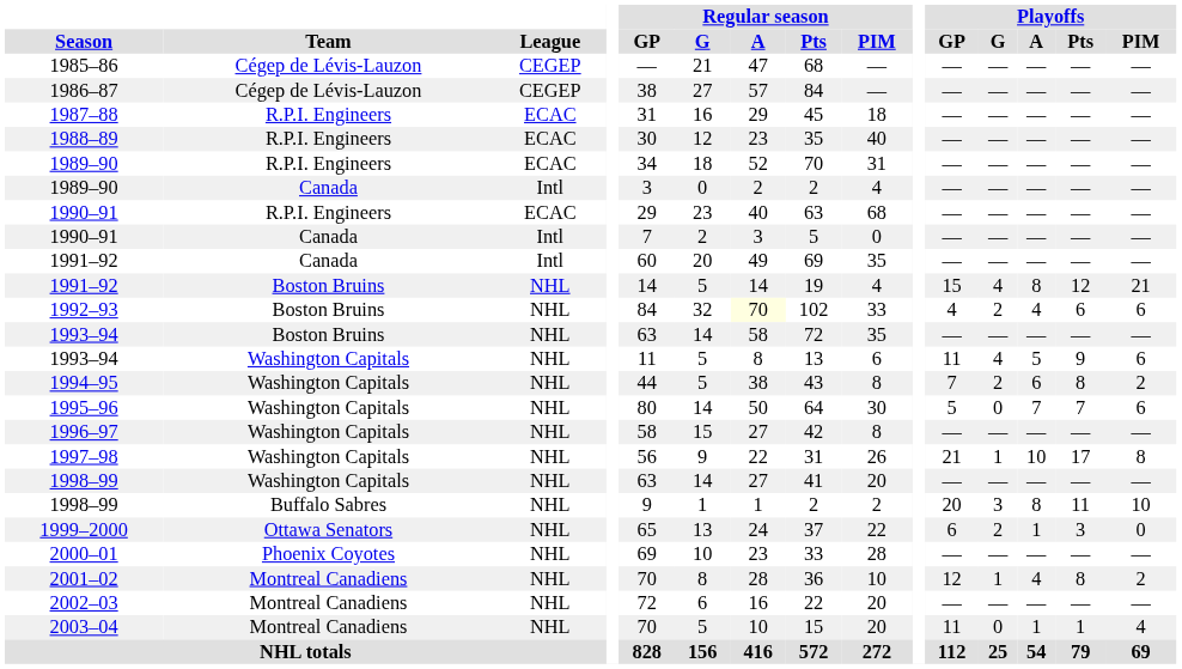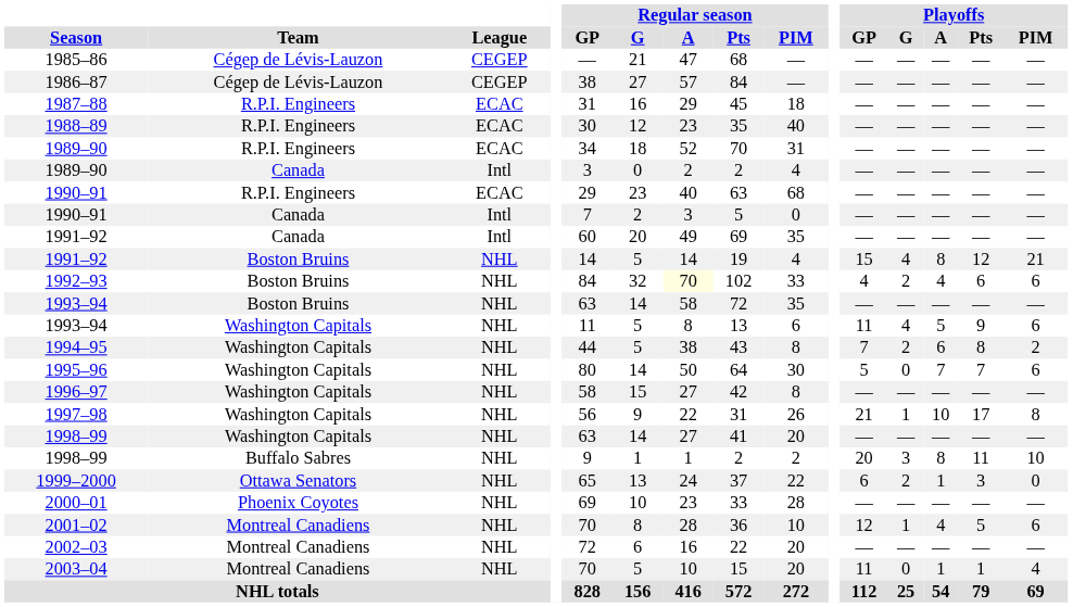2001–02 | Playoffs / Pts: 8 -> 5
2001–02 | Playoffs / PIM: 2 -> 6
